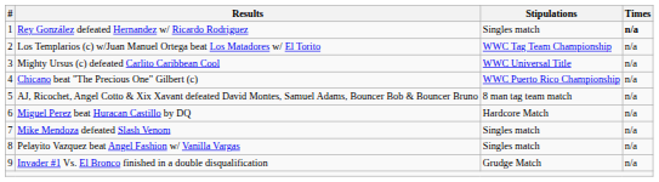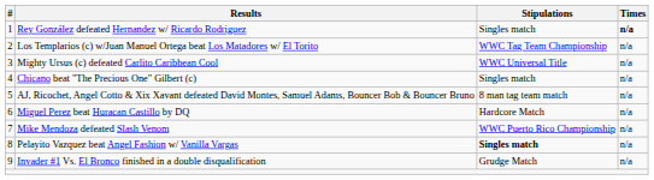Chicano beat "The Precious One" Gilbert (c) | Stipulations: WWC Puerto Rico Championship -> Singles match
Mike Mendoza defeated Slash Venom | Stipulations: Singles match -> WWC Puerto Rico Championship
Pelayito Vazquez beat Angel Fashion w/ Vanilla Vargas | Stipulations: normal -> bold
